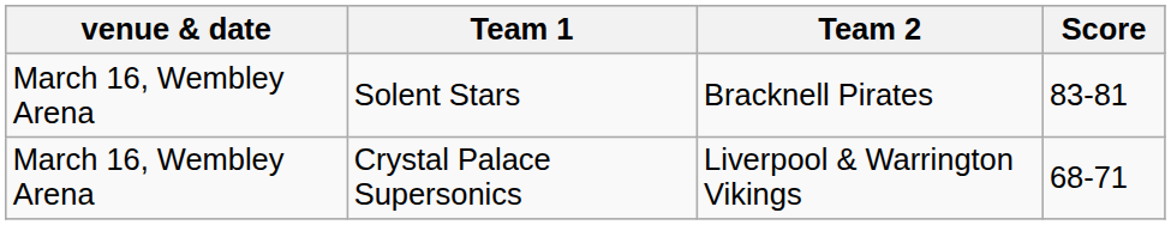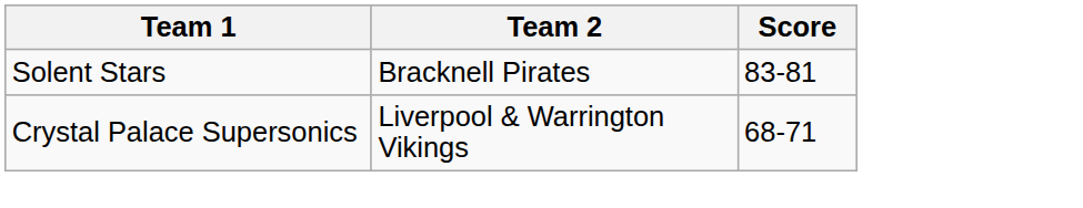- column: venue & date | March 16, Wembley Arena | March 16, Wembley Arena
